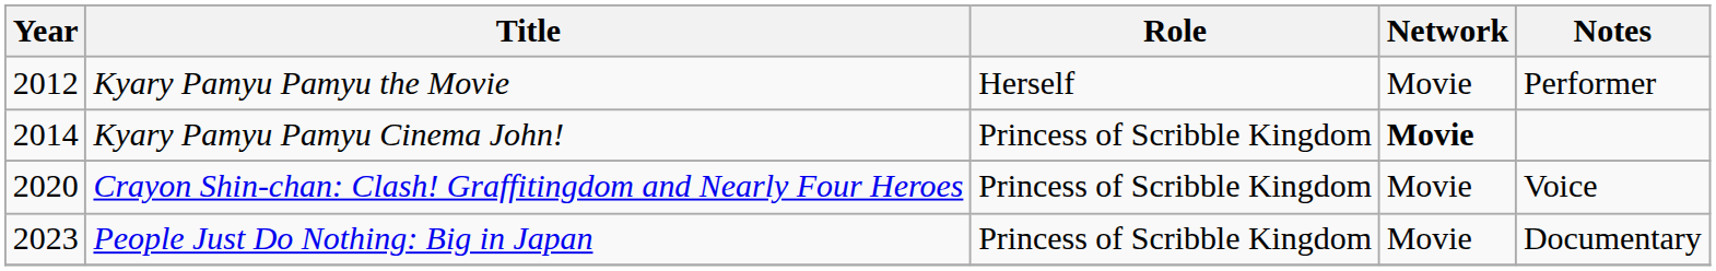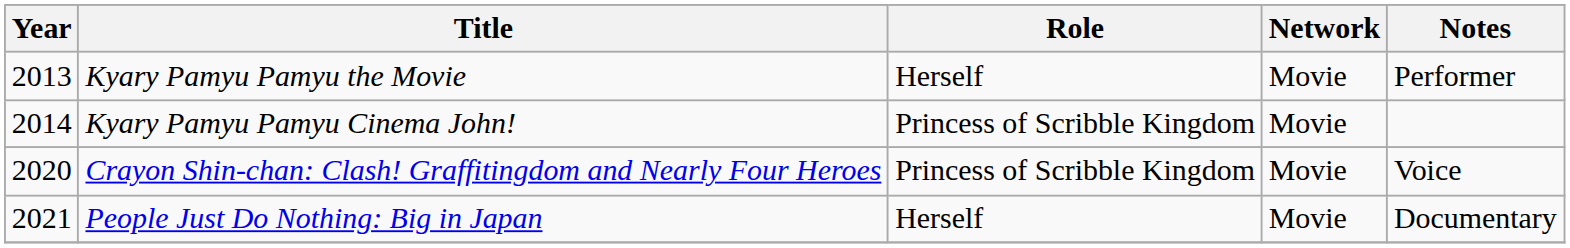Kyary Pamyu Pamyu the Movie | Year: 2012 -> 2013
Kyary Pamyu Pamyu Cinema John! | Network: bold -> normal
People Just Do Nothing: Big in Japan | Year: 2023 -> 2021
People Just Do Nothing: Big in Japan | Role: Princess of Scribble Kingdom -> Herself
